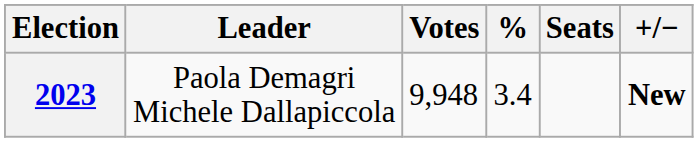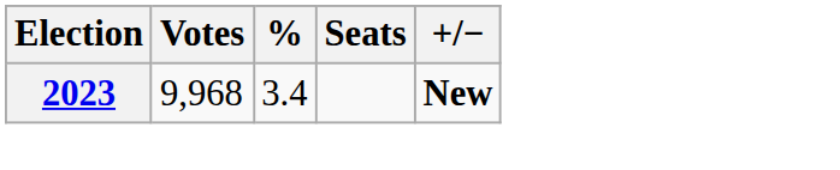- column: Leader | Paola Demagri Michele Dallapiccola
2023 | Votes: 9,948 -> 9,968
